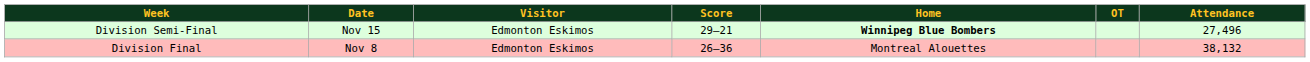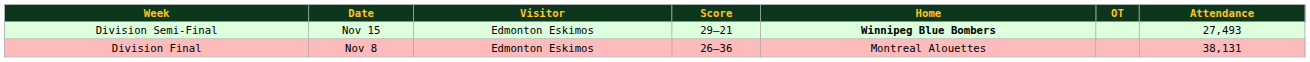Division Semi-Final | Attendance: 27,496 -> 27,493
Division Final | Attendance: 38,132 -> 38,131
